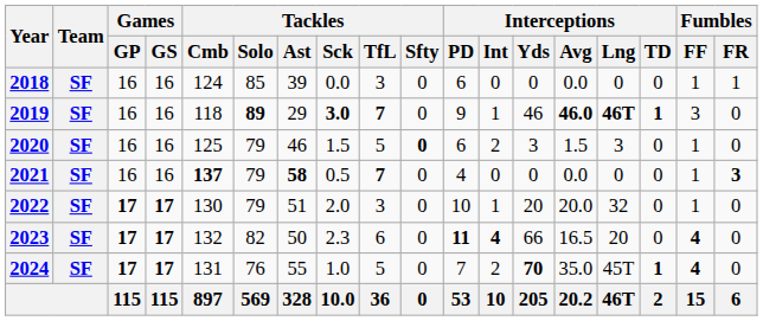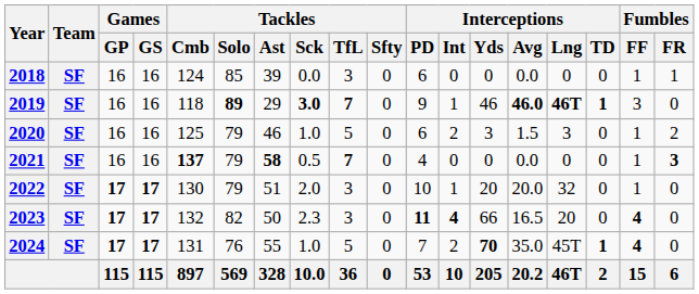2020 | Tackles / Sck: 1.5 -> 1.0
2020 | Tackles / Sfty: bold -> normal
2020 | Fumbles / FR: 0 -> 2
2023 | Tackles / TfL: 6 -> 3
